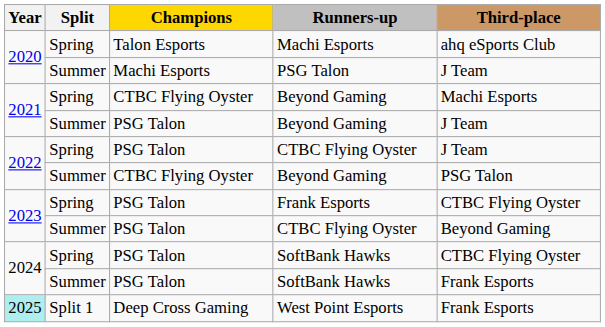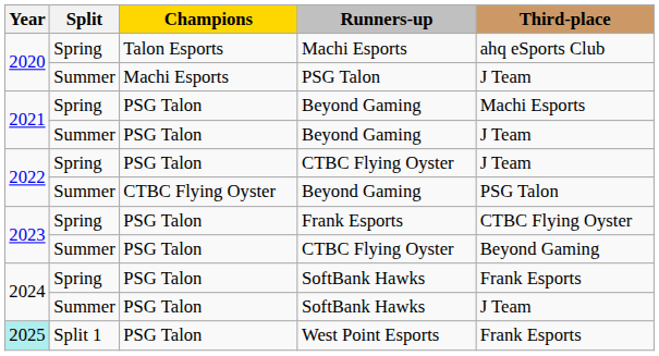Spring / Beyond Gaming | Champions: CTBC Flying Oyster -> PSG Talon
Spring / SoftBank Hawks | Third-place: CTBC Flying Oyster -> Frank Esports
Summer / SoftBank Hawks | Third-place: Frank Esports -> J Team
West Point Esports | Champions: Deep Cross Gaming -> PSG Talon
